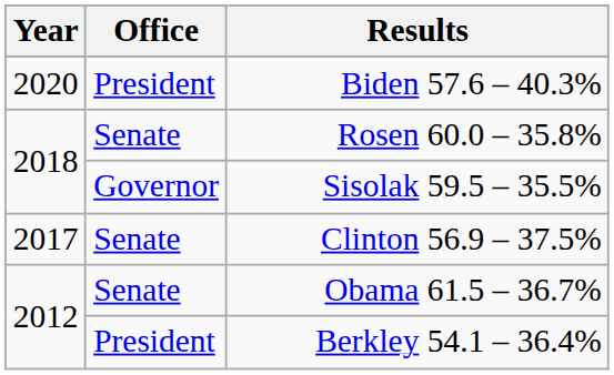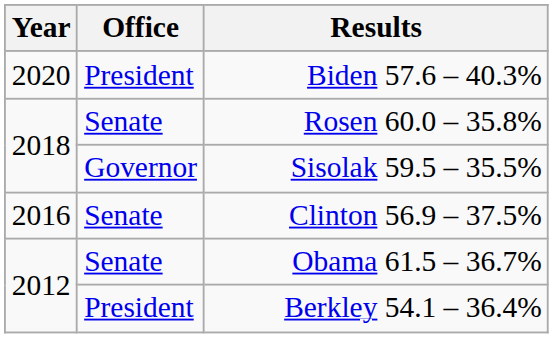Clinton 56.9 – 37.5% | Year: 2017 -> 2016
